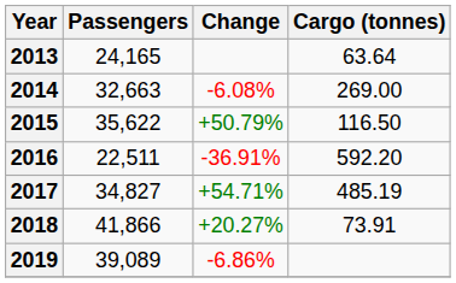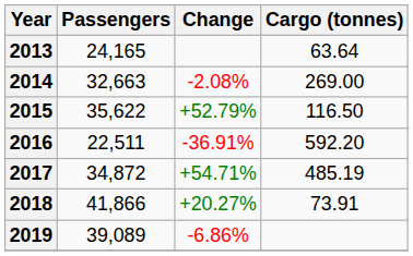2014 | Change: -6.08% -> -2.08%
2015 | Change: +50.79% -> +52.79%
2017 | Passengers: 34,827 -> 34,872
